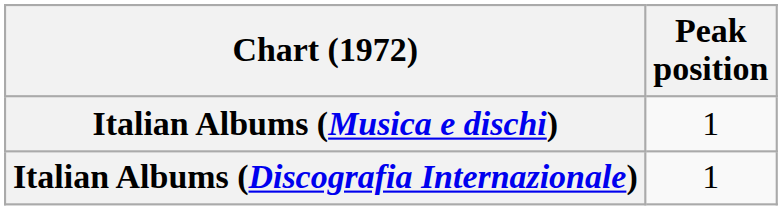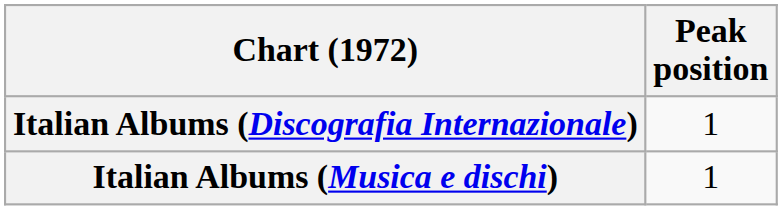rows swapped: Italian Albums (Discografia Internazionale) <-> Italian Albums (Musica e dischi)
